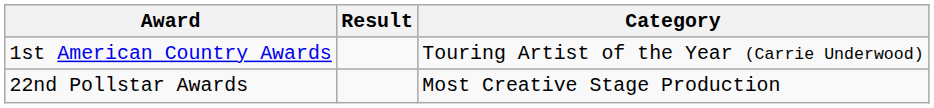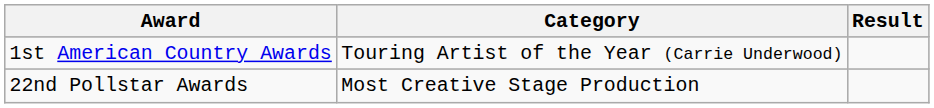columns swapped: Category <-> Result
